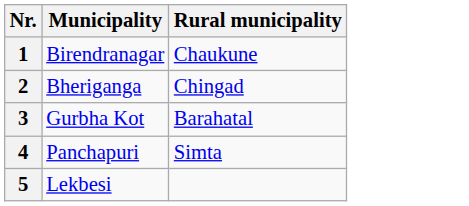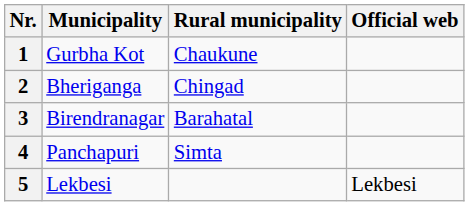+ column: Official web | Lekbesi
1 | Municipality: Birendranagar -> Gurbha Kot
3 | Municipality: Gurbha Kot -> Birendranagar
